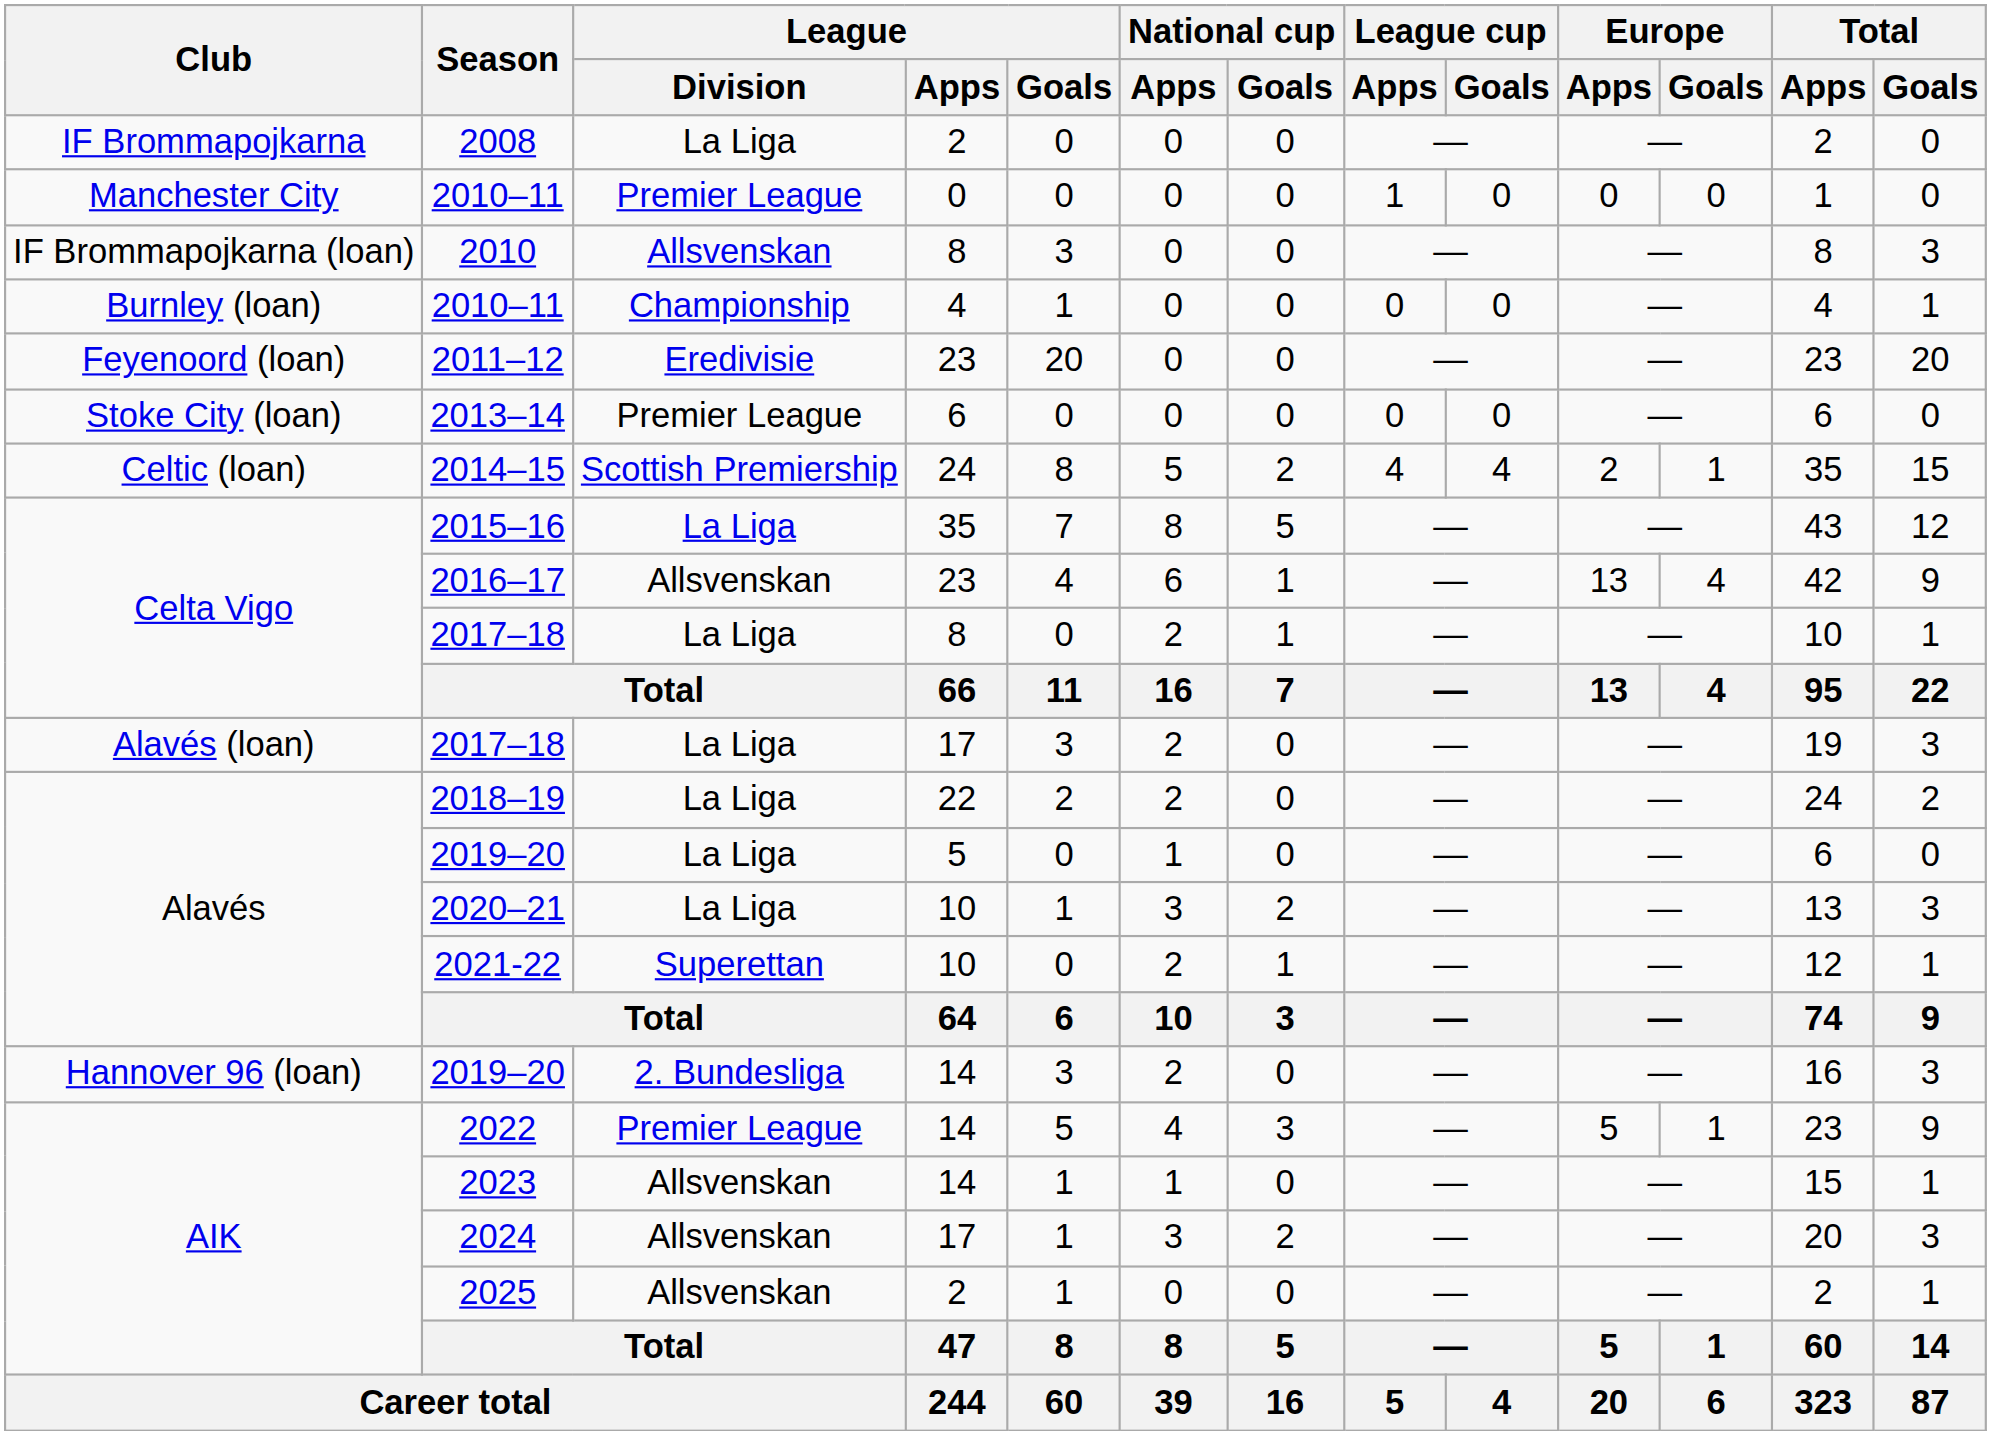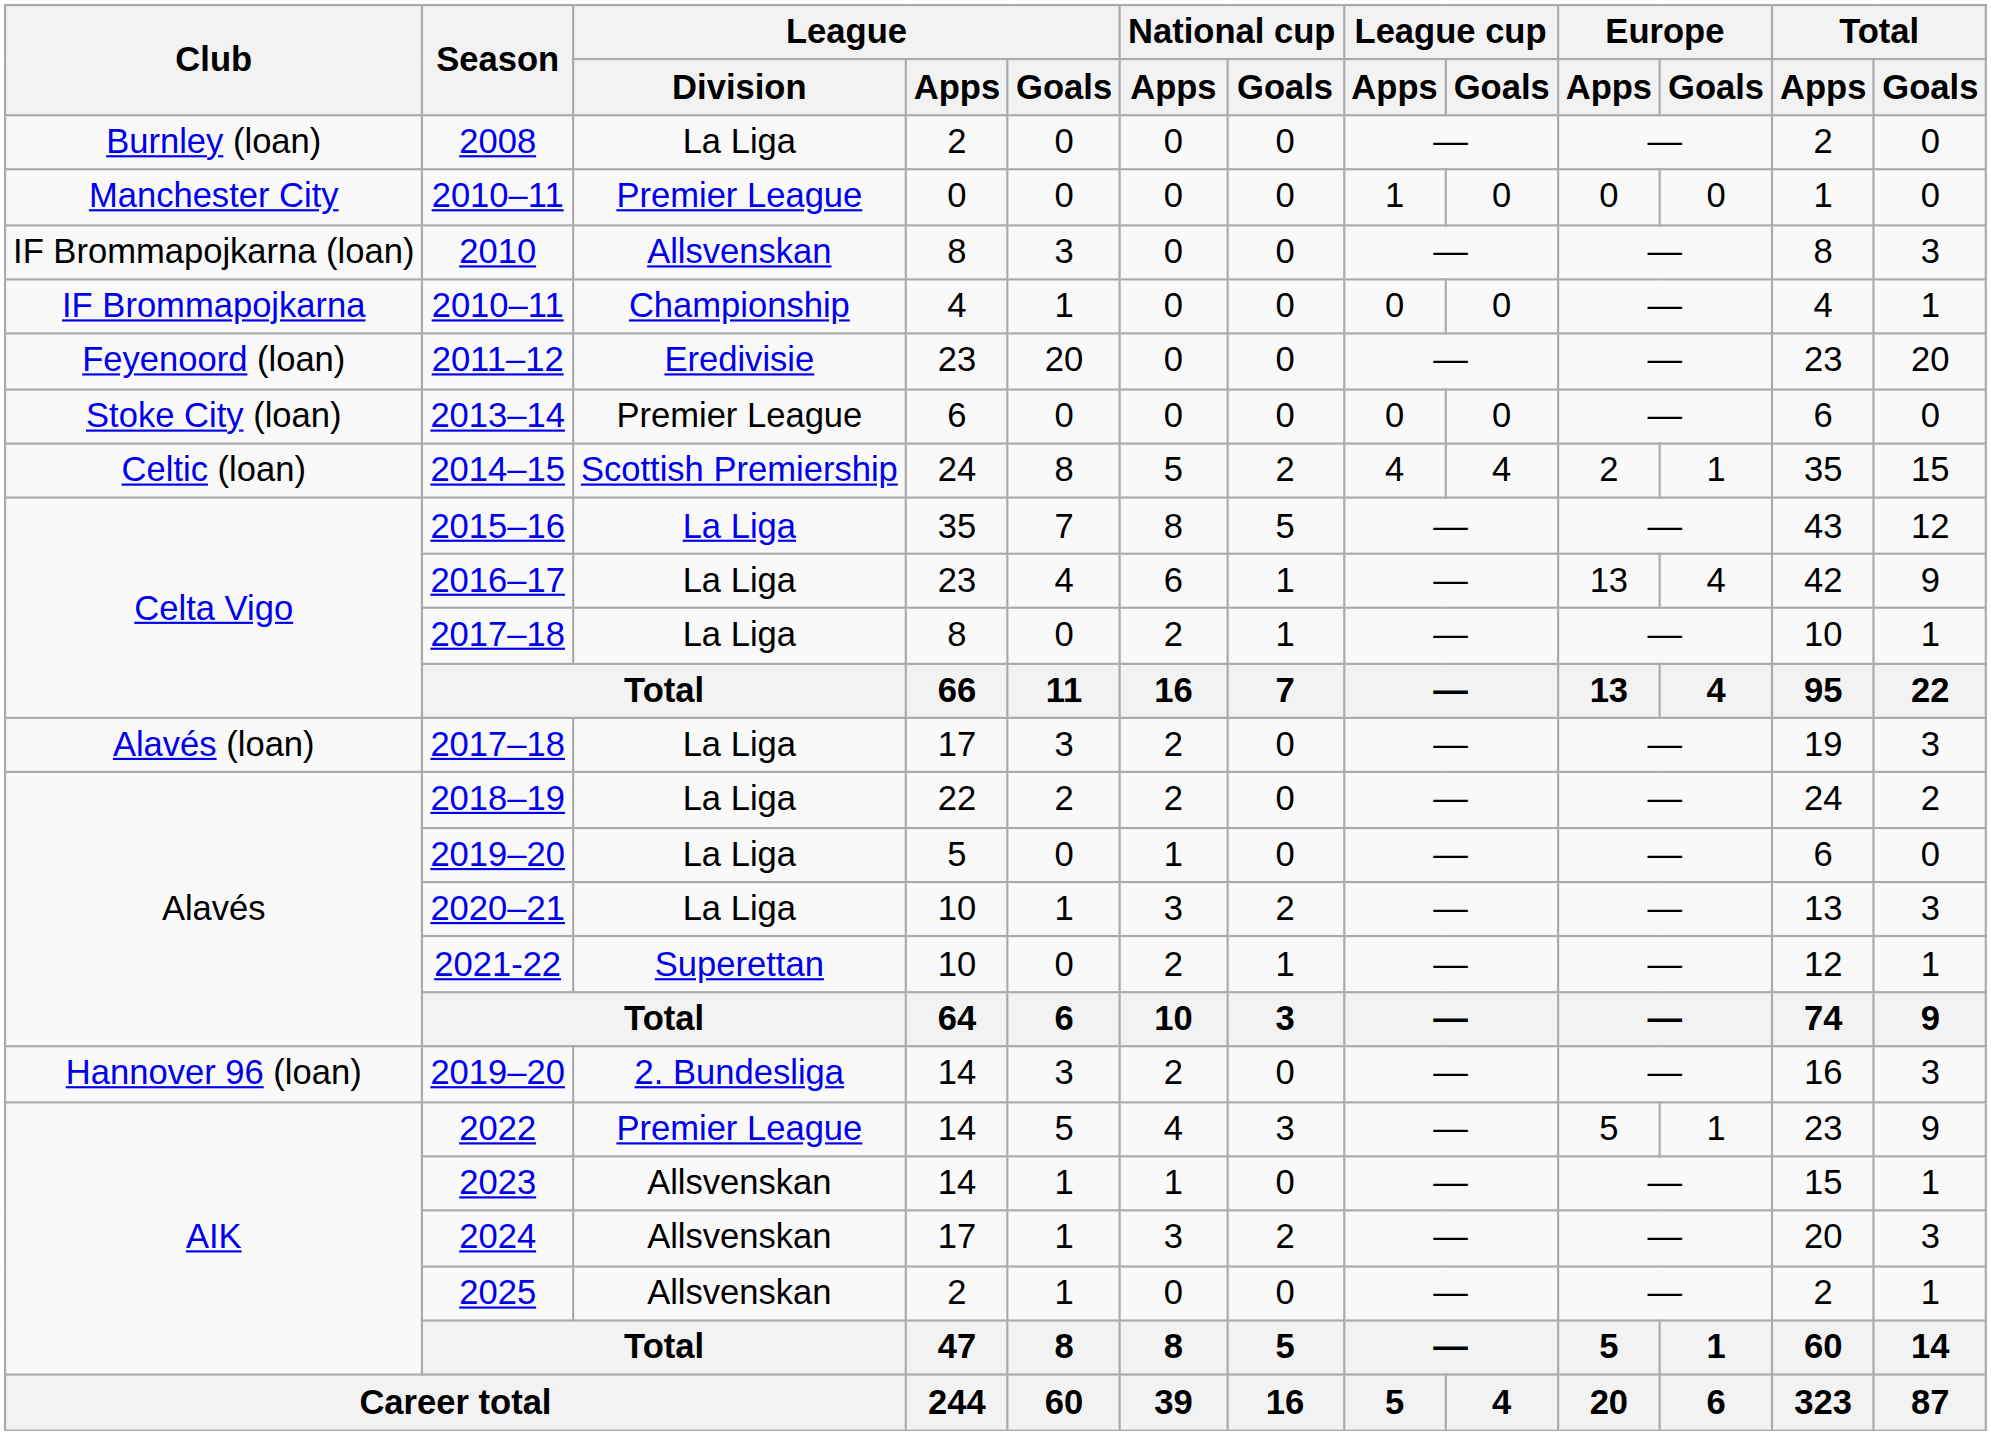2008 | Club: IF Brommapojkarna -> Burnley (loan)
2010–11 / 4 | Club: Burnley (loan) -> IF Brommapojkarna
2016–17 | League / Division: Allsvenskan -> La Liga
